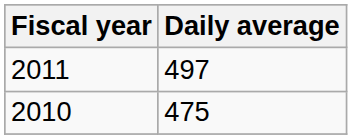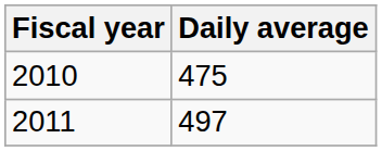rows swapped: 2010 <-> 2011
